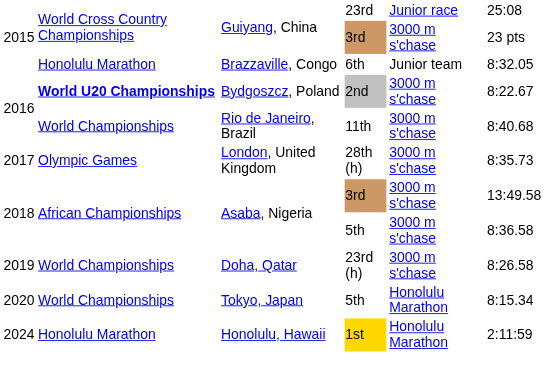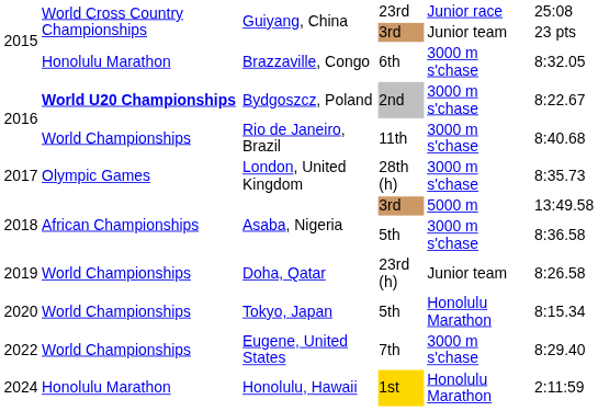Guiyang, China / 3rd | column 5: 3000 m s'chase -> Junior team
Brazzaville, Congo | column 5: Junior team -> 3000 m s'chase
Asaba, Nigeria / 3rd | column 5: 3000 m s'chase -> 5000 m
Doha, Qatar | column 5: 3000 m s'chase -> Junior team
+ row: 2022 | World Championships | Eugene, United States | 7th | 3000 m s'chase | 8:29.40
